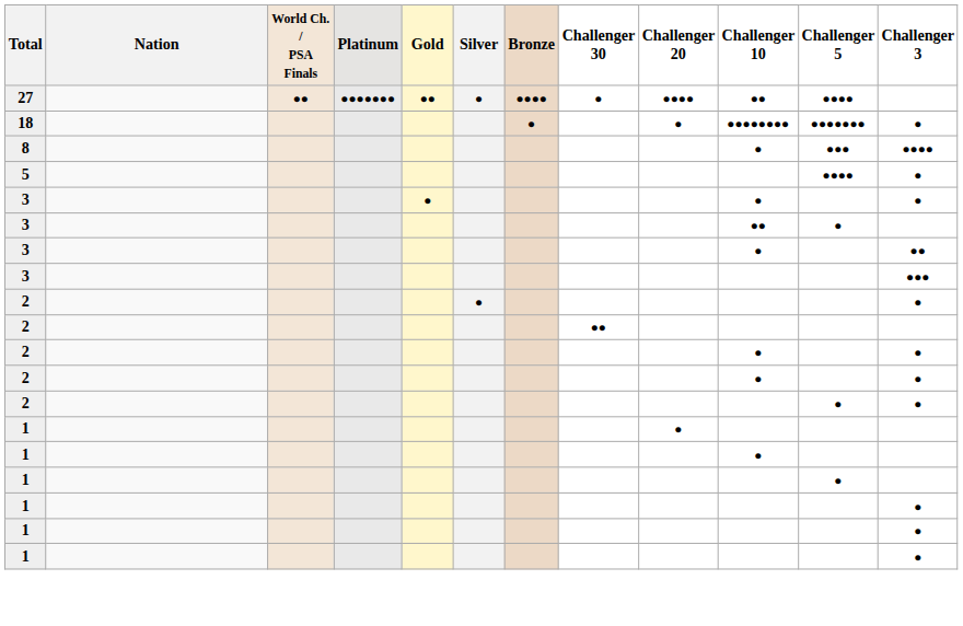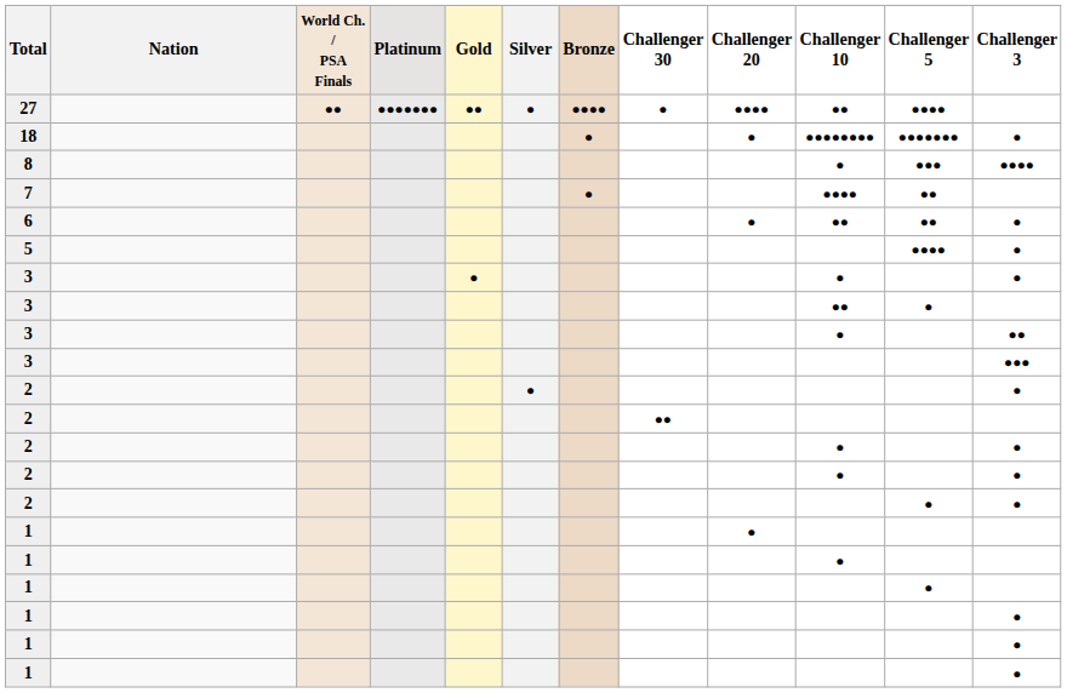+ row: 7 | ● | ●●●● | ●●
+ row: 6 | ● | ●● | ●● | ●
